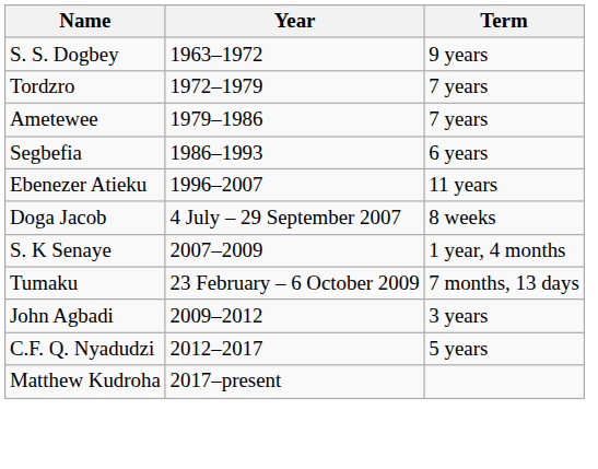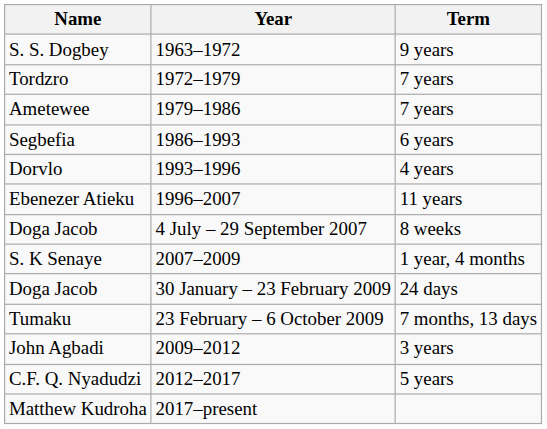+ row: Dorvlo | 1993–1996 | 4 years
+ row: Doga Jacob | 30 January – 23 February 2009 | 24 days
